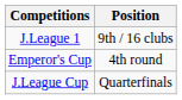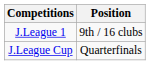- row: Emperor's Cup | 4th round
